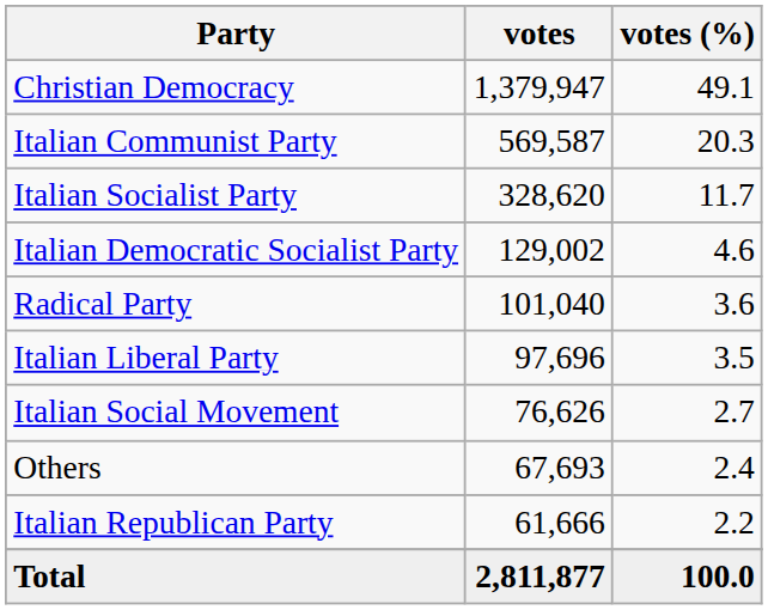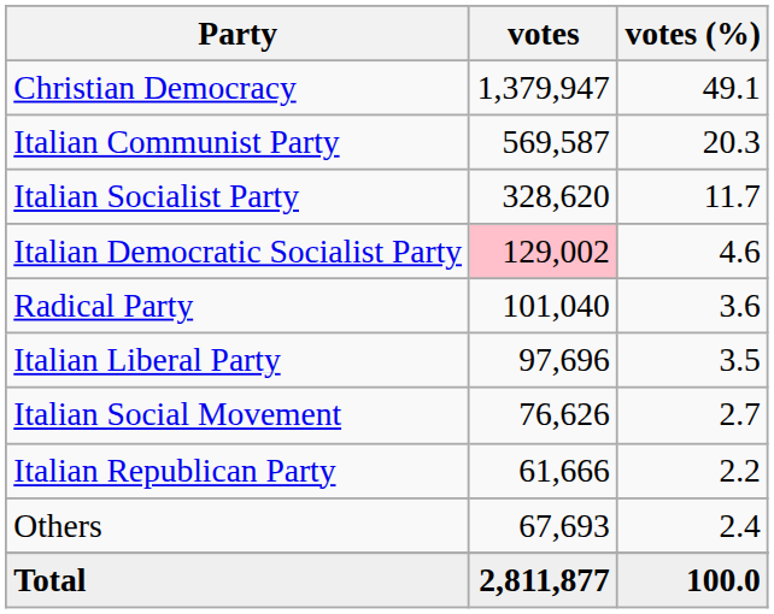Italian Democratic Socialist Party | votes: no background -> pink background
rows swapped: Italian Republican Party <-> Others
